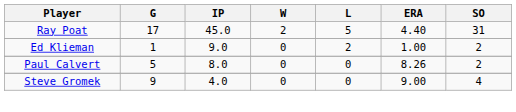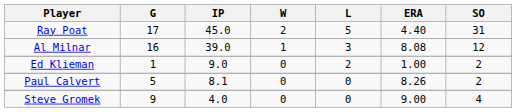+ row: Al Milnar | 16 | 39.0 | 1 | 3 | 8.08 | 12
Paul Calvert | IP: 8.0 -> 8.1
